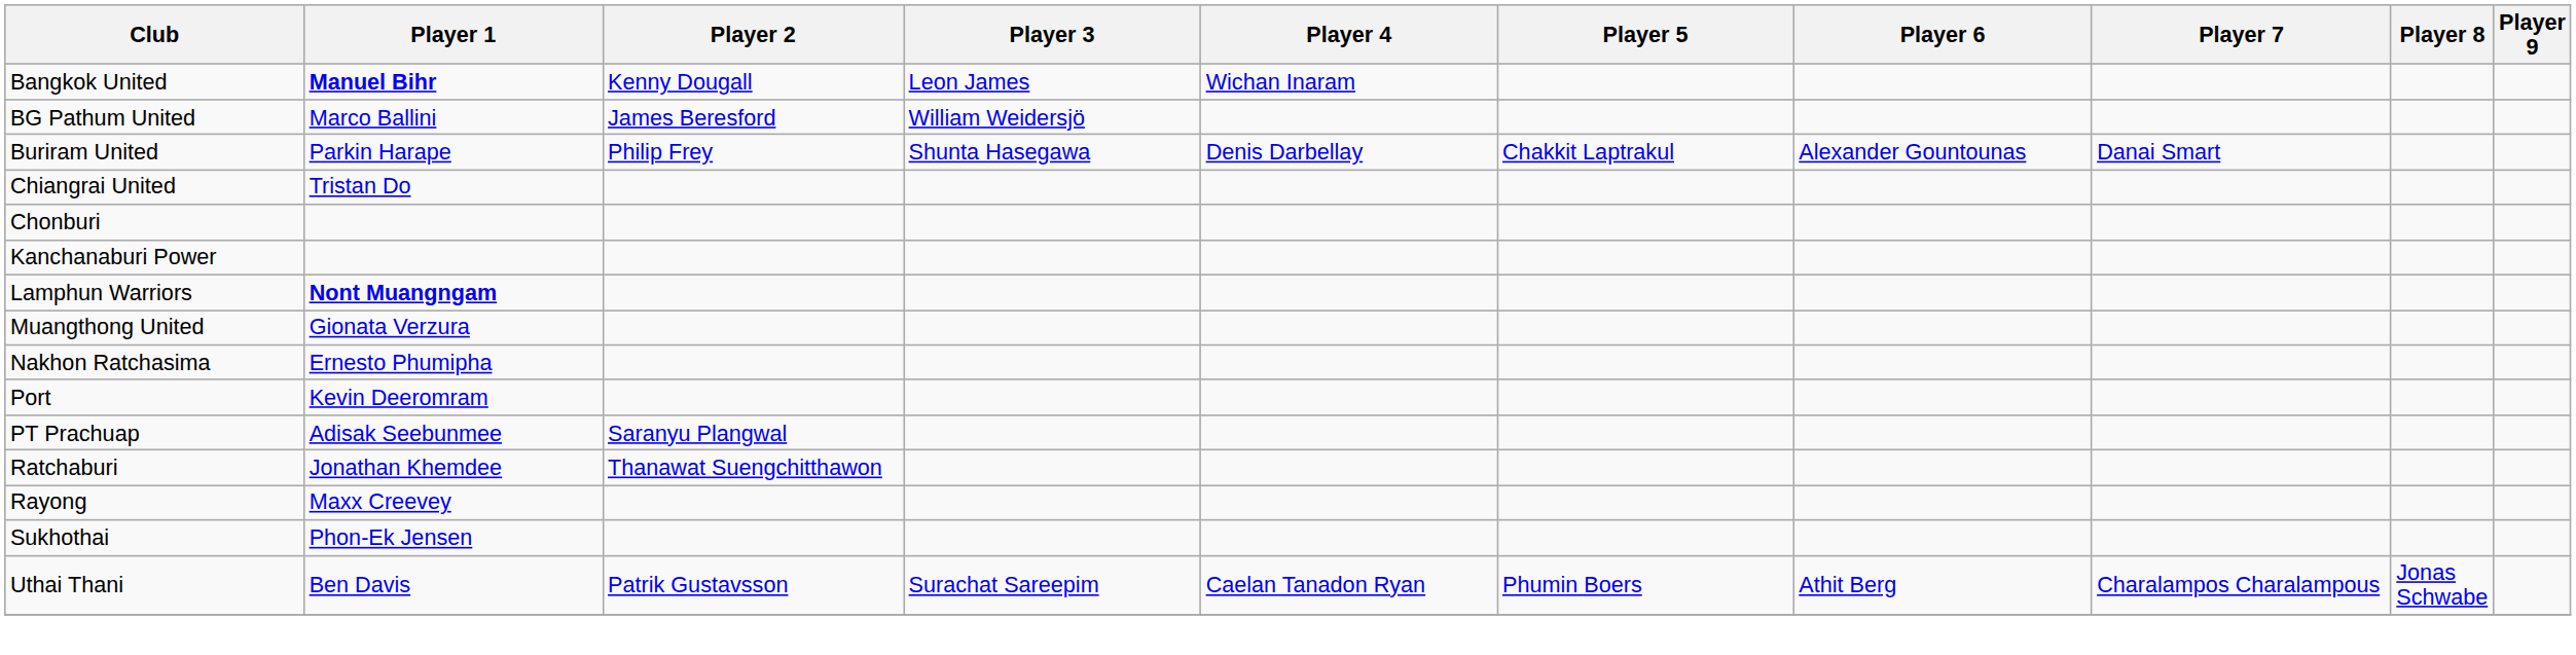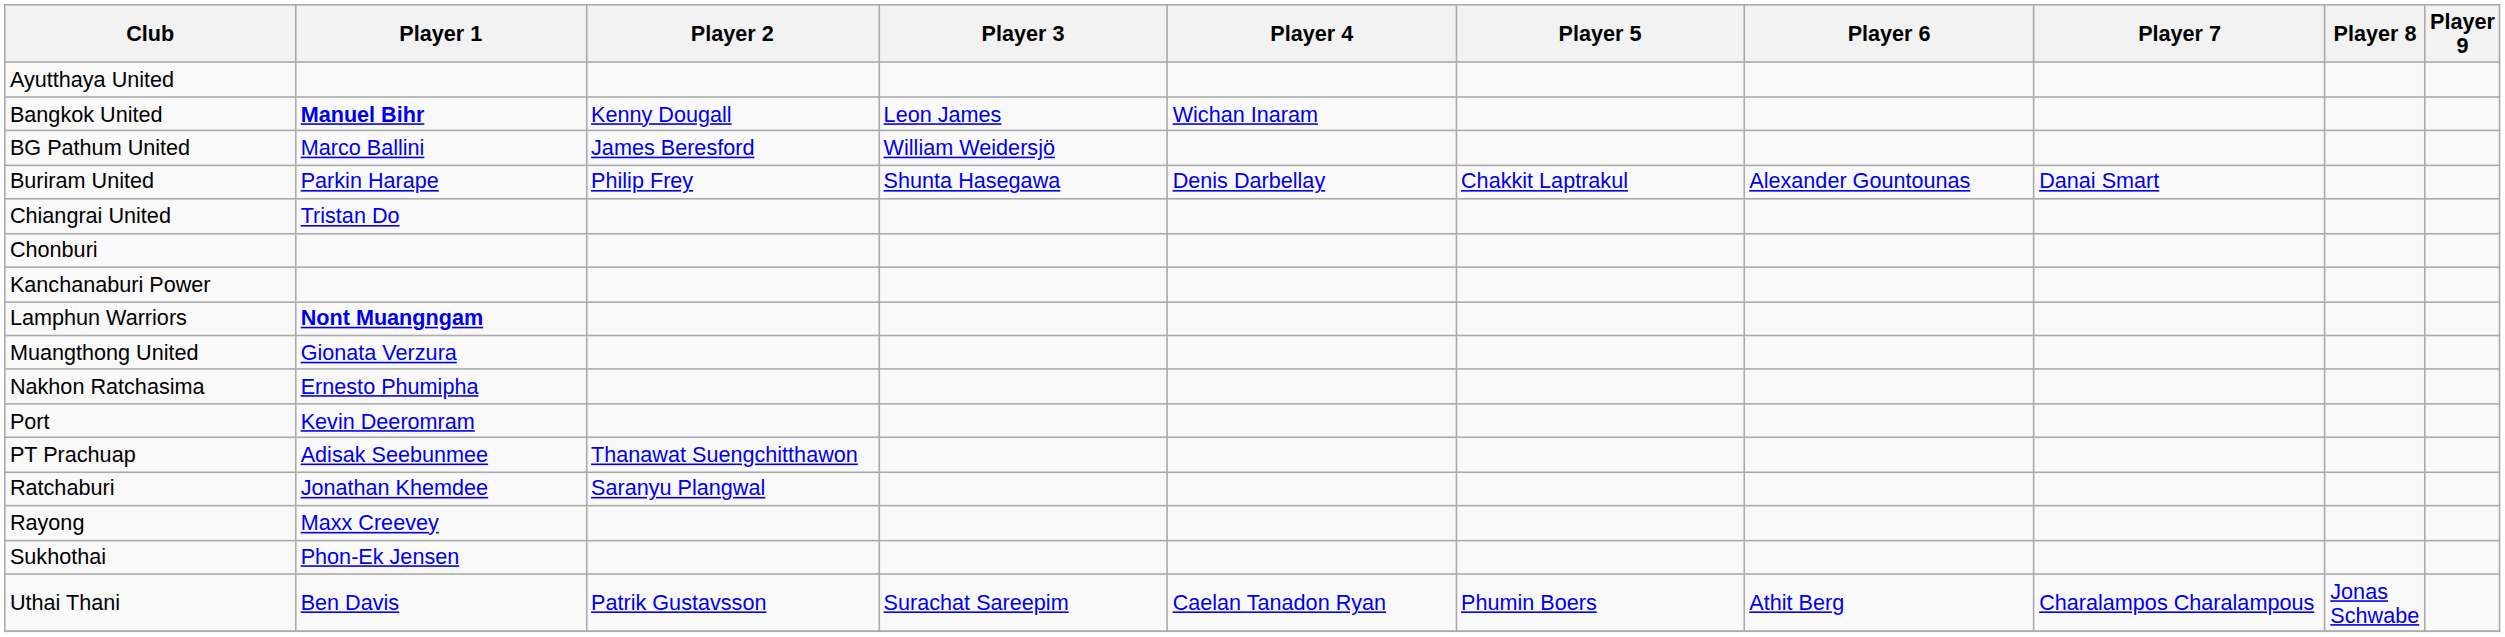+ row: Ayutthaya United
PT Prachuap | Player 2: Saranyu Plangwal -> Thanawat Suengchitthawon
Ratchaburi | Player 2: Thanawat Suengchitthawon -> Saranyu Plangwal
